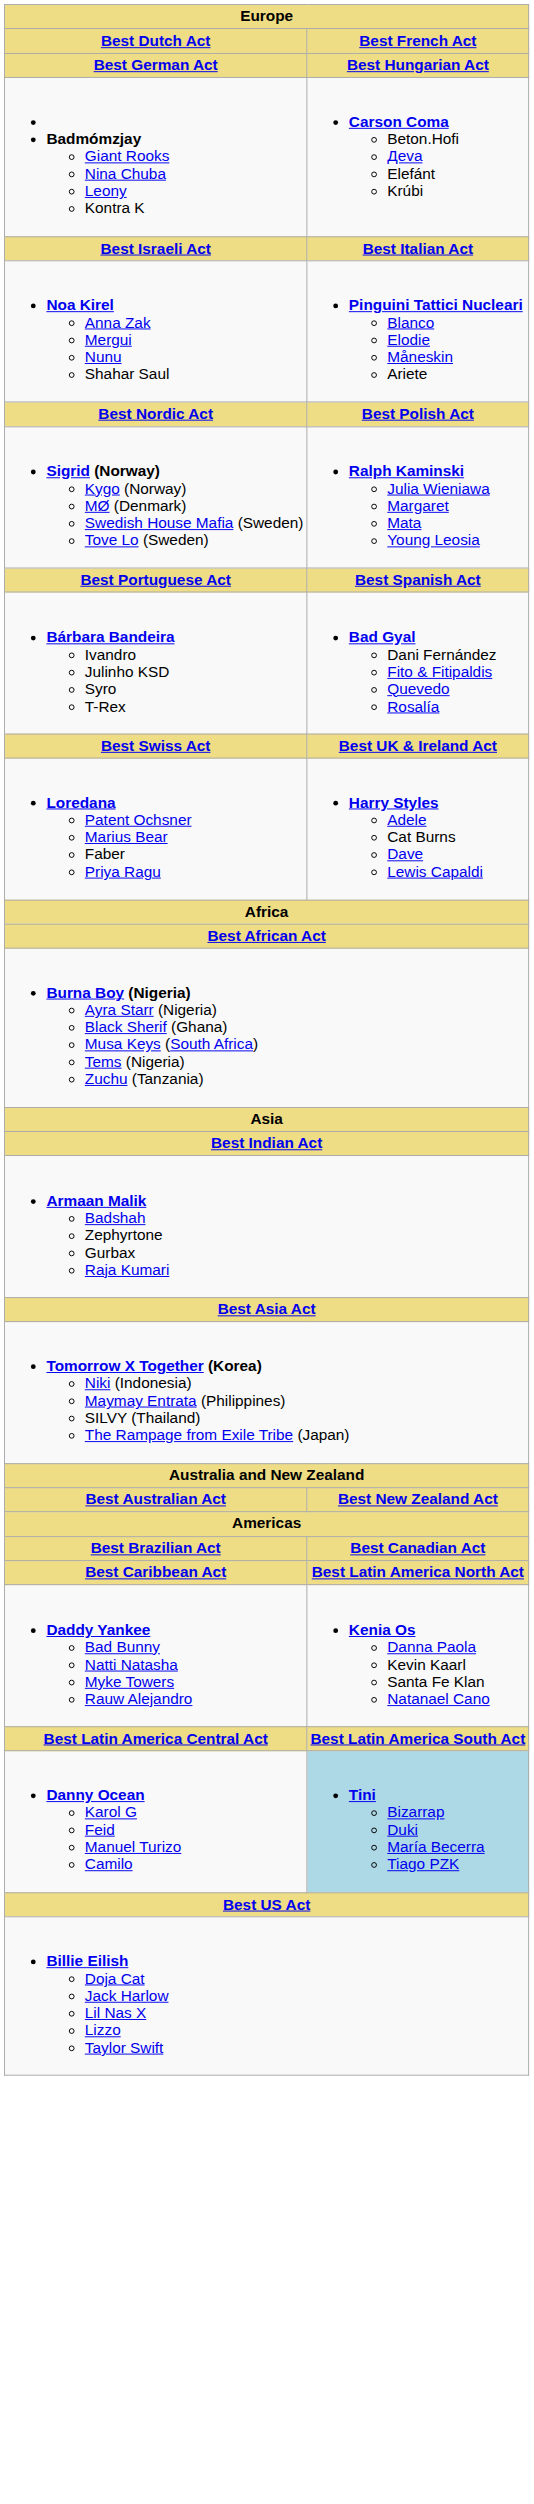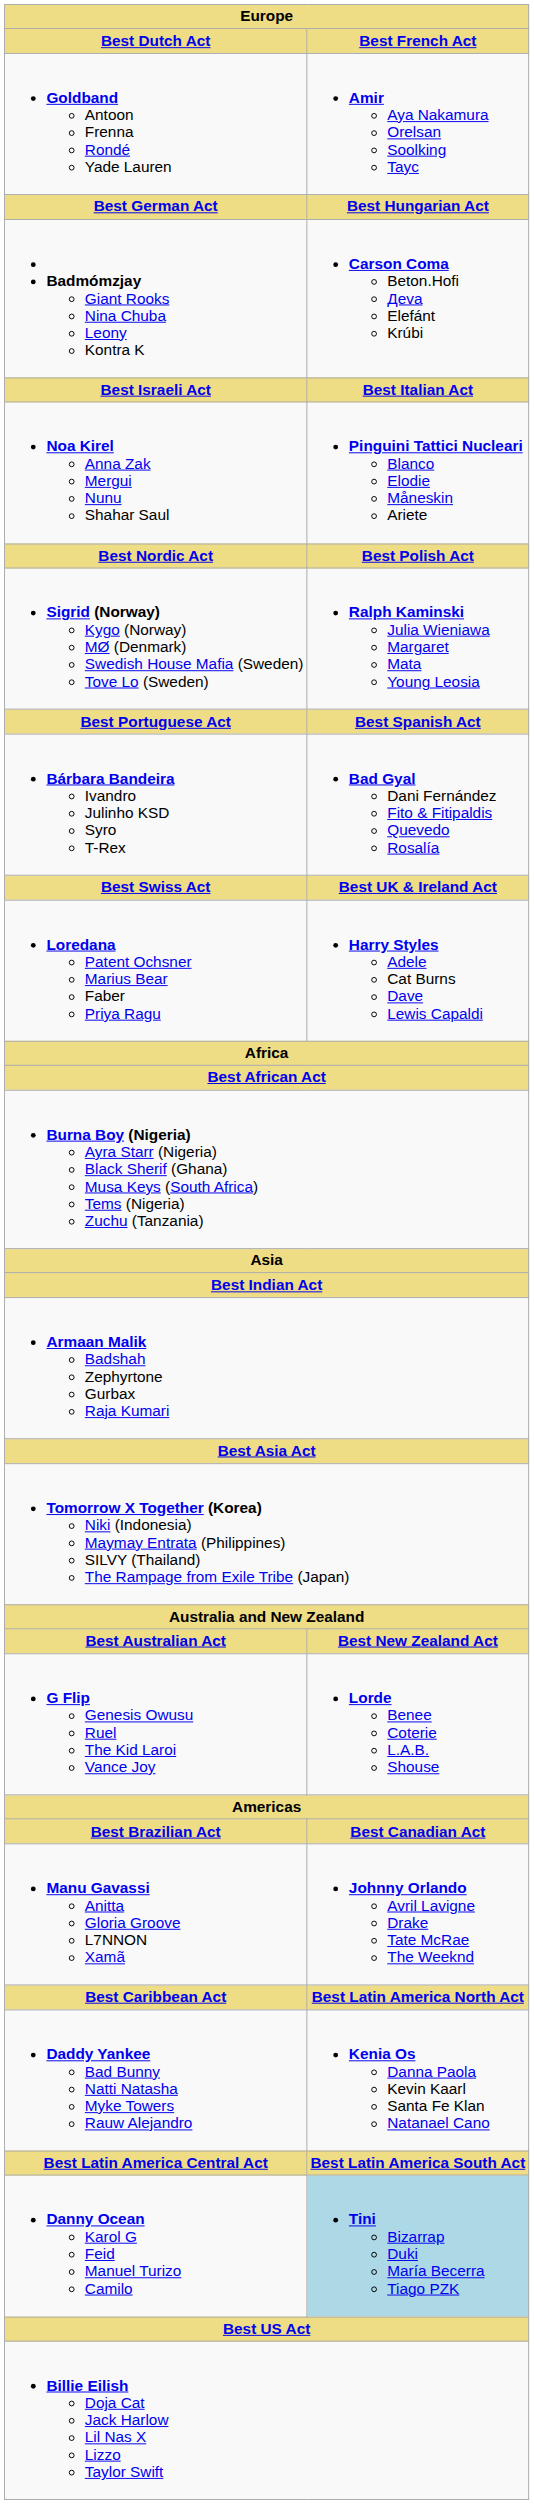+ row: Goldband Antoon Frenna Rondé Yade Lauren | Amir Aya Nakamura Orelsan Soolking Tayc
+ row: G Flip Genesis Owusu Ruel The Kid Laroi Vance Joy | Lorde Benee Coterie L.A.B. Shouse
+ row: Manu Gavassi Anitta Gloria Groove L7NNON Xamã | Johnny Orlando Avril Lavigne Drake Tate McRae The Weeknd
